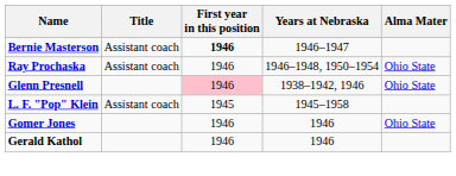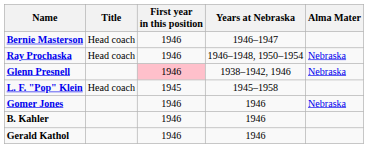Bernie Masterson | Title: Assistant coach -> Head coach
Bernie Masterson | First year in this position: bold -> normal
Ray Prochaska | Title: Assistant coach -> Head coach
Ray Prochaska | Alma Mater: Ohio State -> Nebraska
Glenn Presnell | Alma Mater: Ohio State -> Nebraska
L. F. "Pop" Klein | Title: Assistant coach -> Head coach
Gomer Jones | Alma Mater: Ohio State -> Nebraska
+ row: B. Kahler | 1946 | 1946
